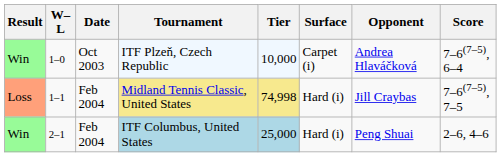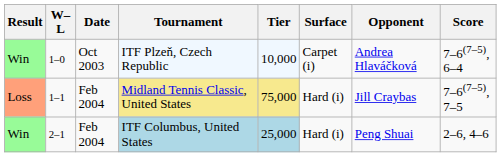Midland Tennis Classic, United States | Tier: 74,998 -> 75,000
